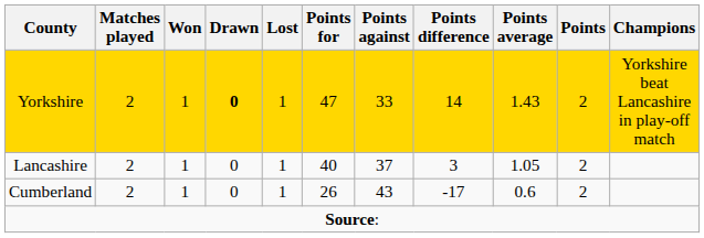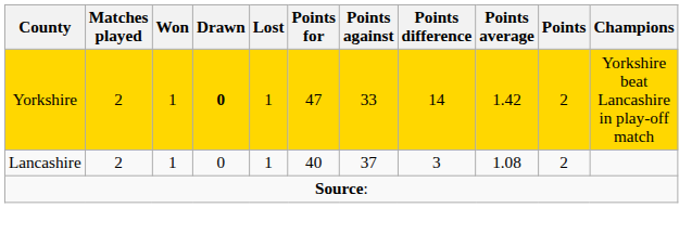Yorkshire | Points average: 1.43 -> 1.42
Lancashire | Points average: 1.05 -> 1.08
- row: Cumberland | 2 | 1 | 0 | 1 | 26 | 43 | -17 | 0.6 | 2
